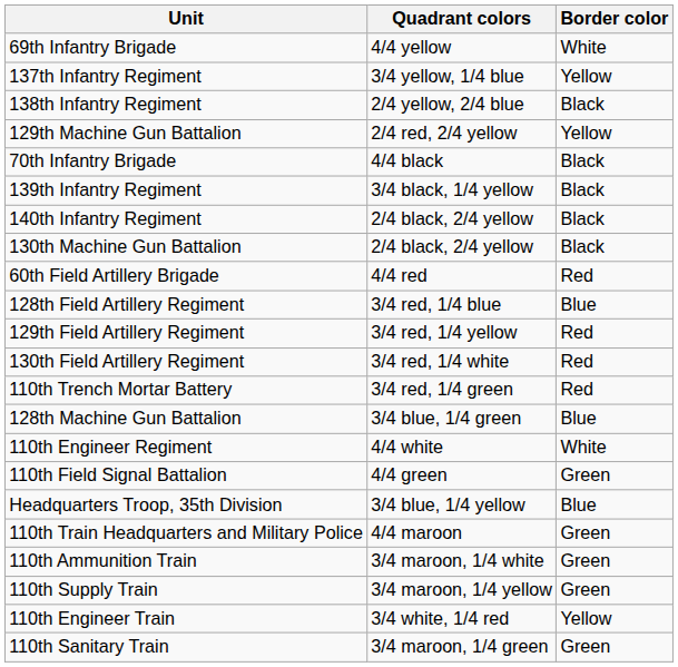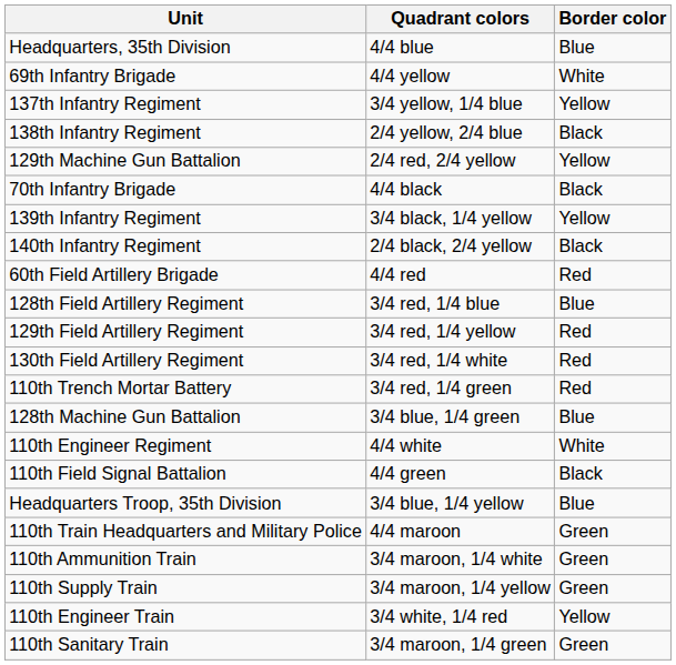+ row: Headquarters, 35th Division | 4/4 blue | Blue
139th Infantry Regiment | Border color: Black -> Yellow
- row: 130th Machine Gun Battalion | 2/4 black, 2/4 yellow | Black
110th Field Signal Battalion | Border color: Green -> Black
